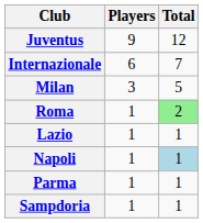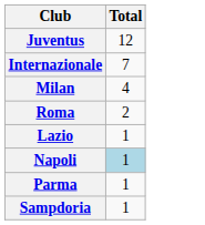- column: Players | 9 | 6 | 3 | 1 | 1 | 1 | 1 | 1
Milan | Total: 5 -> 4
Roma | Total: lightgreen background -> no background
